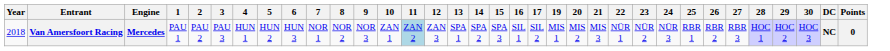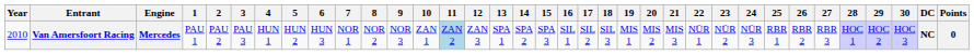+ column: 18 | SIL 3
Van Amersfoort Racing | Year: 2018 -> 2010
